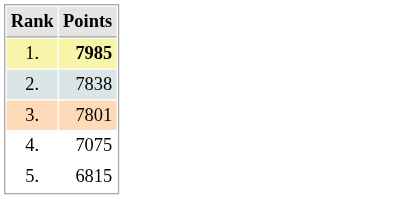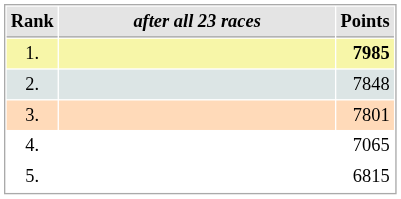+ column: after all 23 races
2. | Points: 7838 -> 7848
4. | Points: 7075 -> 7065
